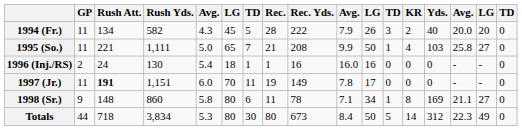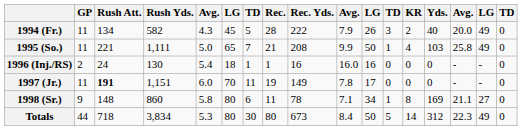1994 (Fr.) | column 16: 20 -> 49
1995 (So.) | column 16: 27 -> 49
